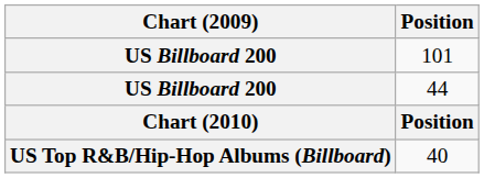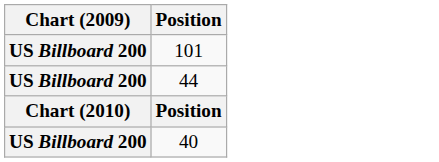40 | Chart (2009): US Top R&B/Hip-Hop Albums (Billboard) -> US Billboard 200
